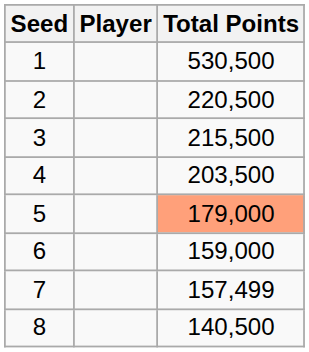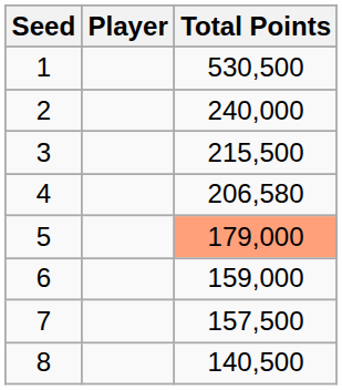2 | Total Points: 220,500 -> 240,000
4 | Total Points: 203,500 -> 206,580
7 | Total Points: 157,499 -> 157,500
